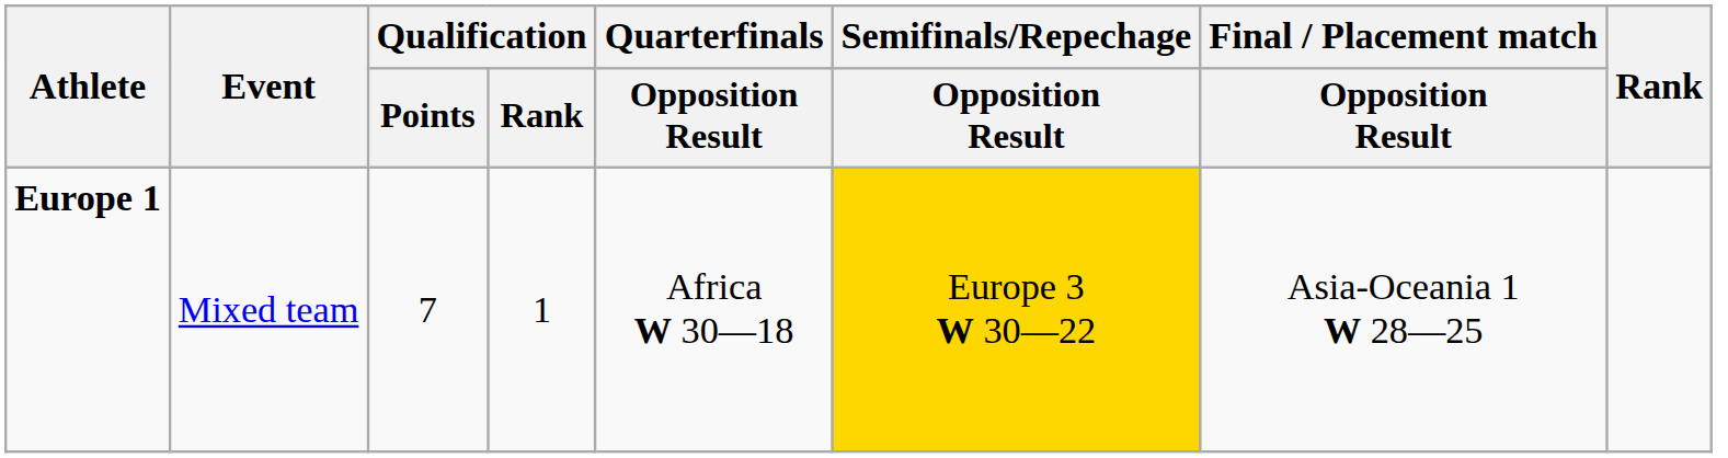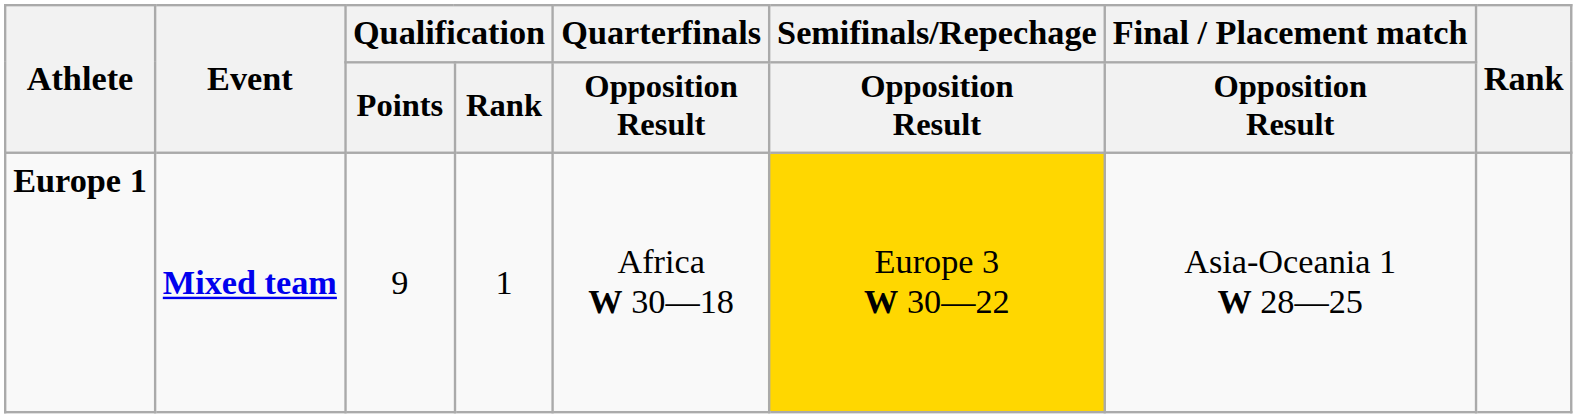Europe 1 | Event: normal -> bold
Europe 1 | Qualification / Points: 7 -> 9
